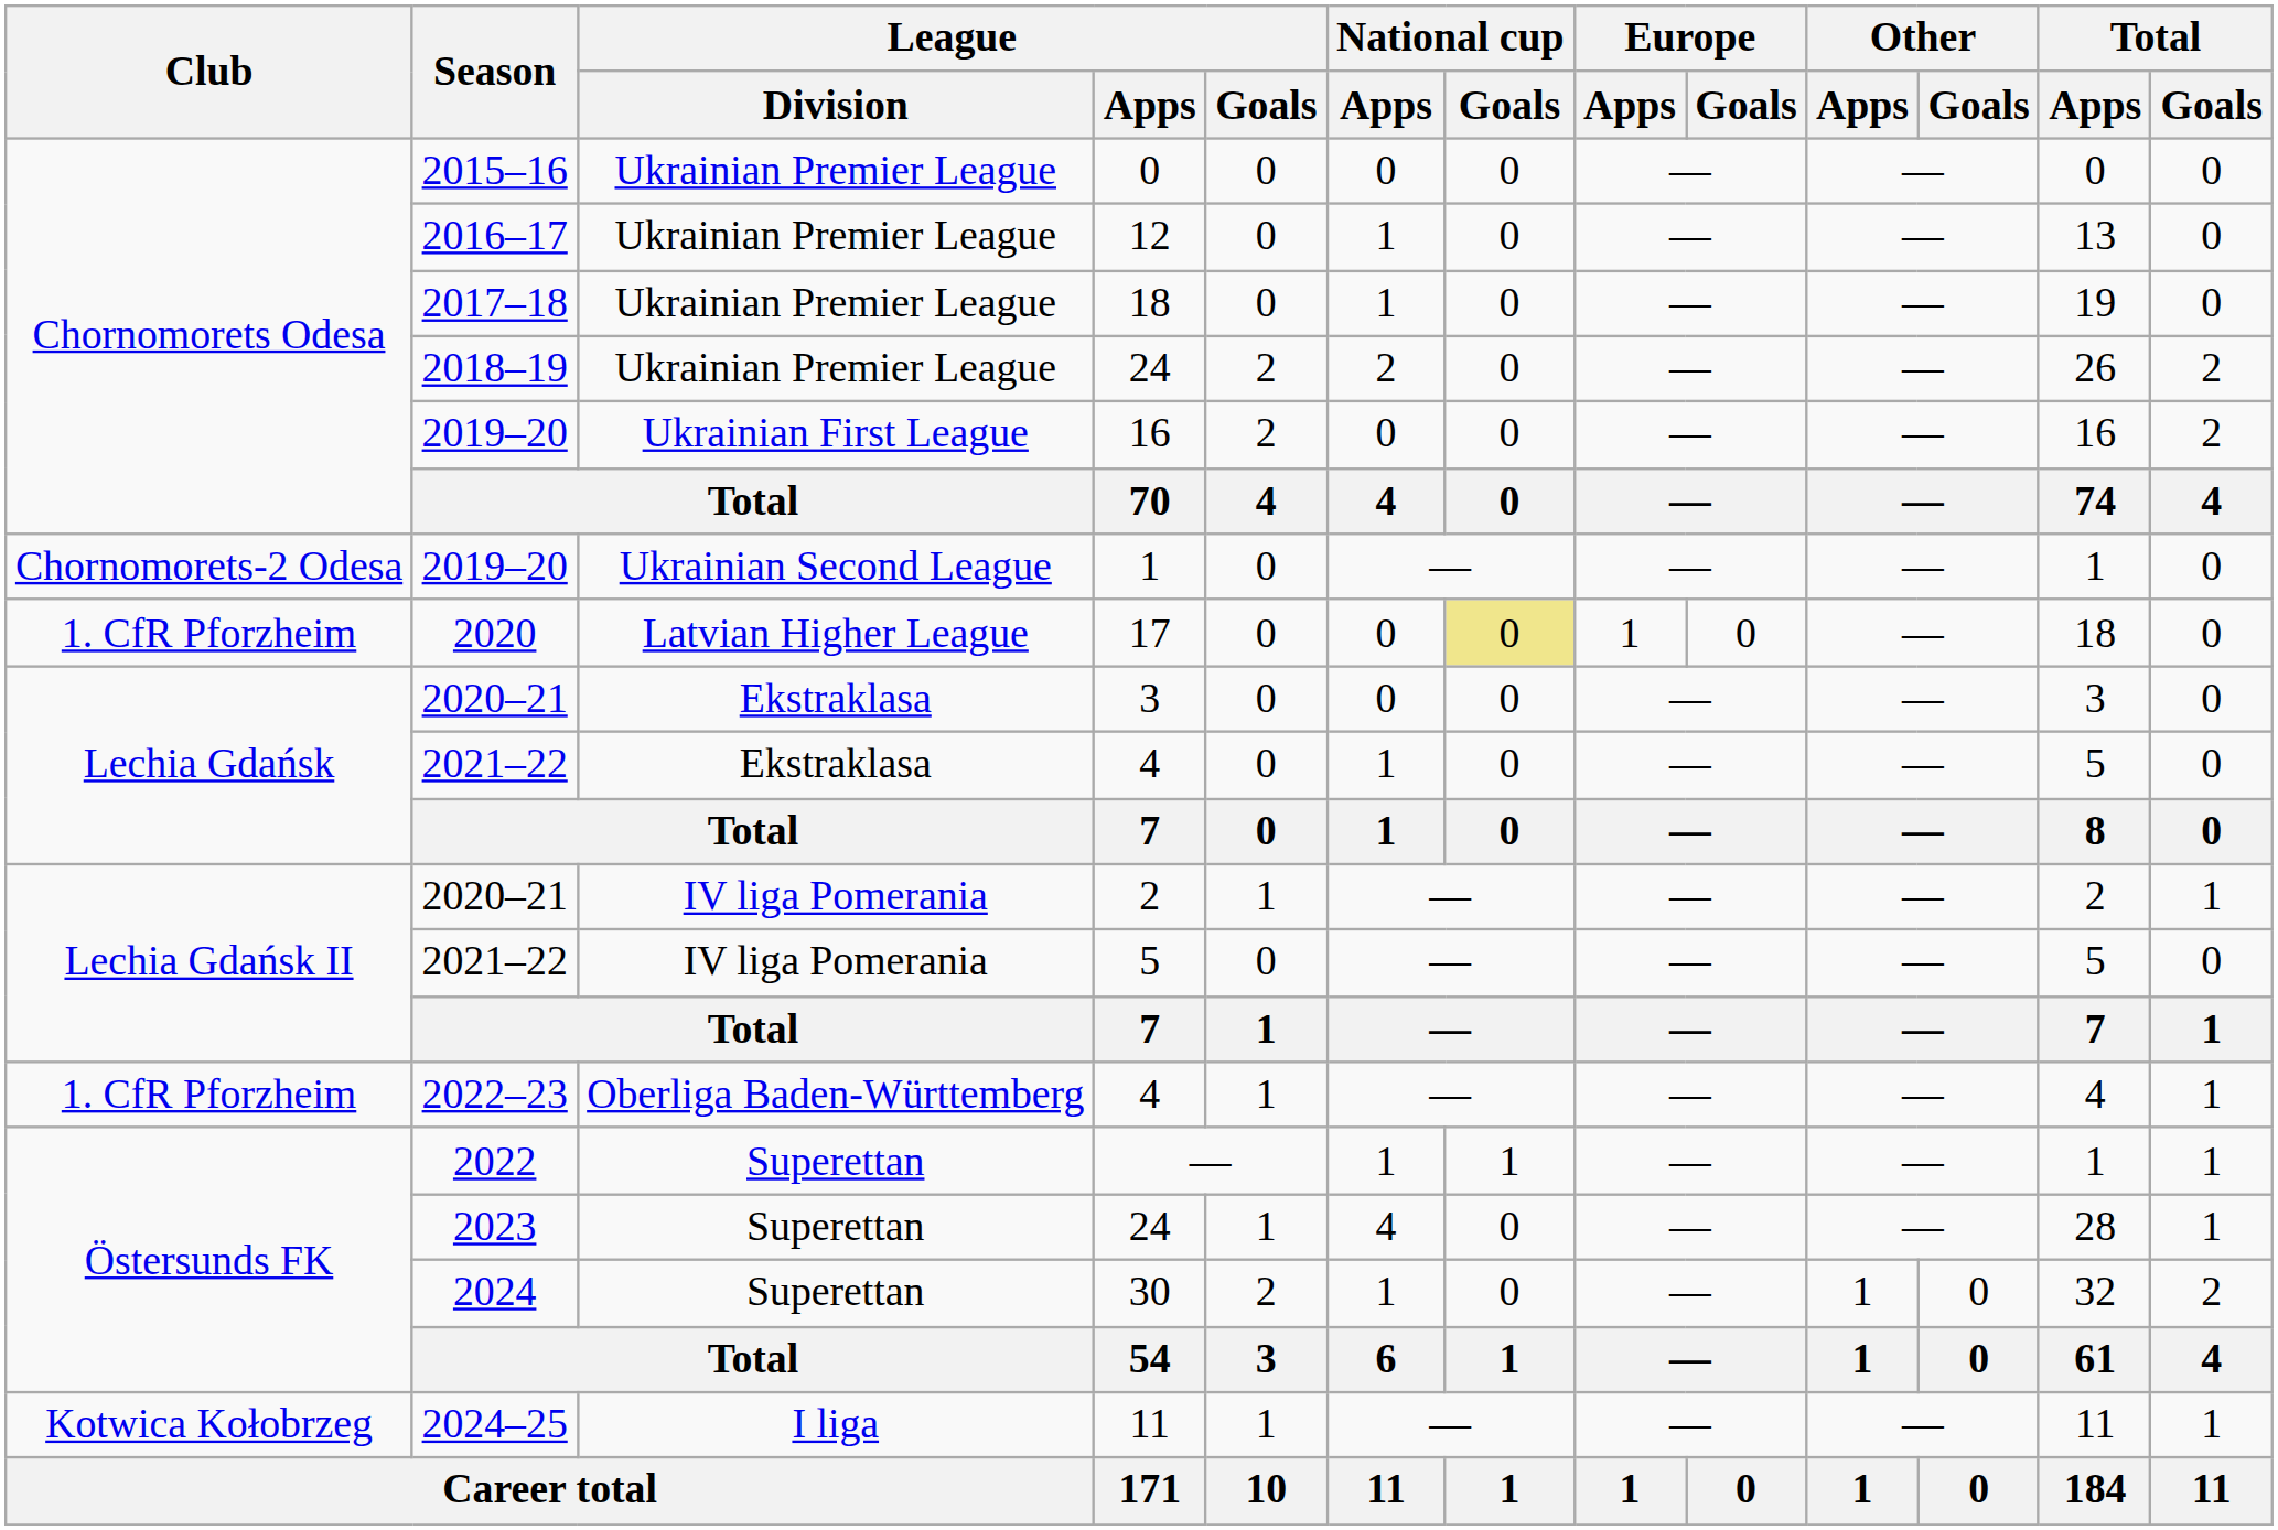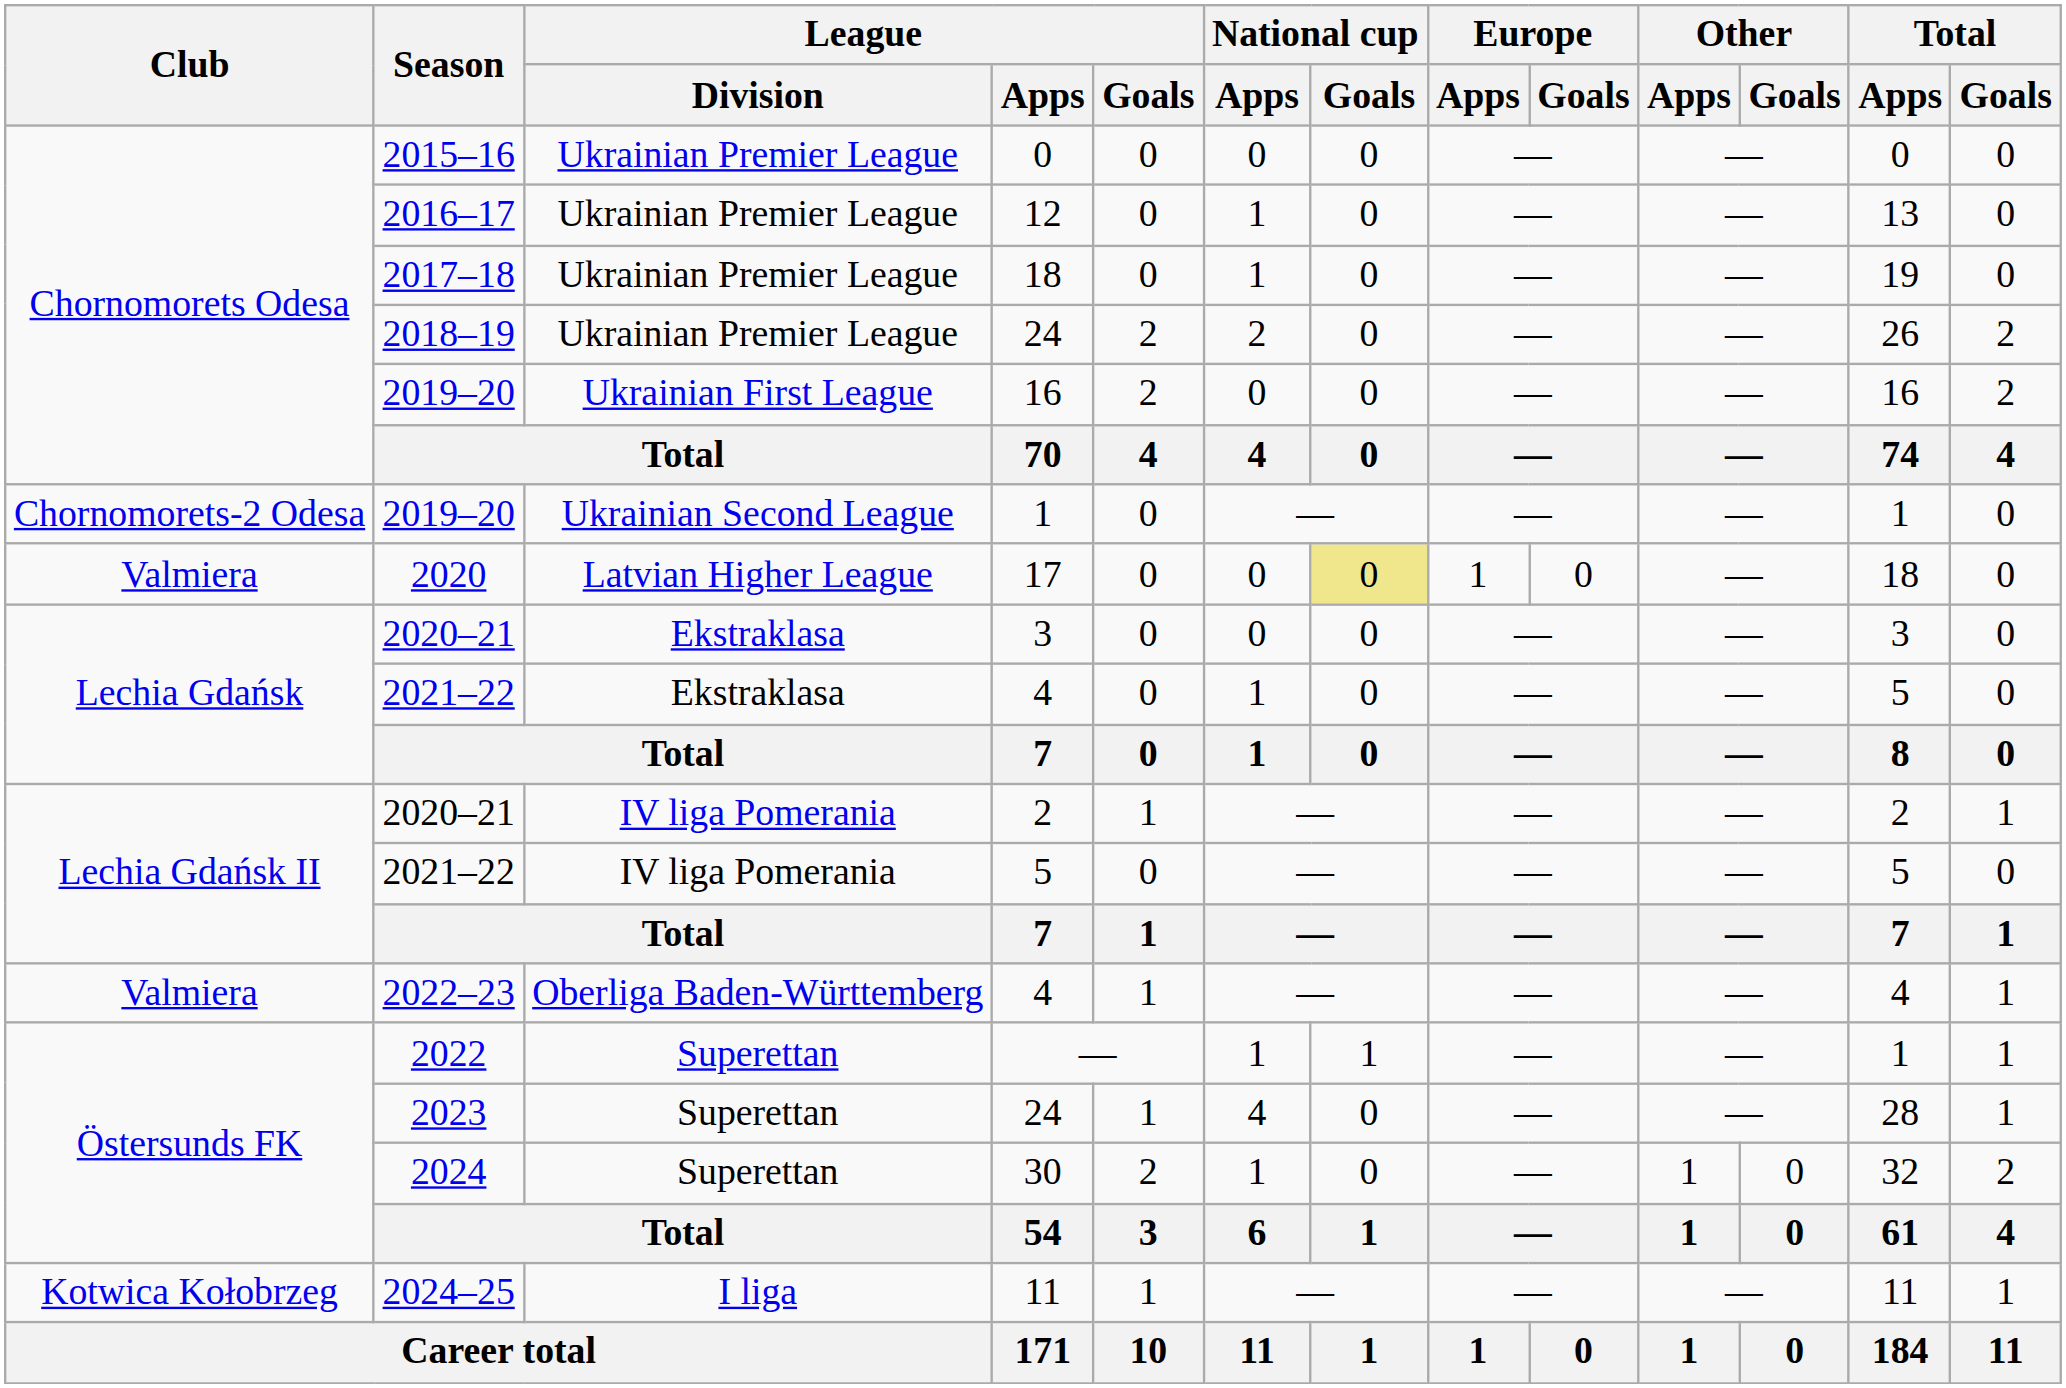17 | Club: 1. CfR Pforzheim -> Valmiera
2022–23 / 4 | Club: 1. CfR Pforzheim -> Valmiera
